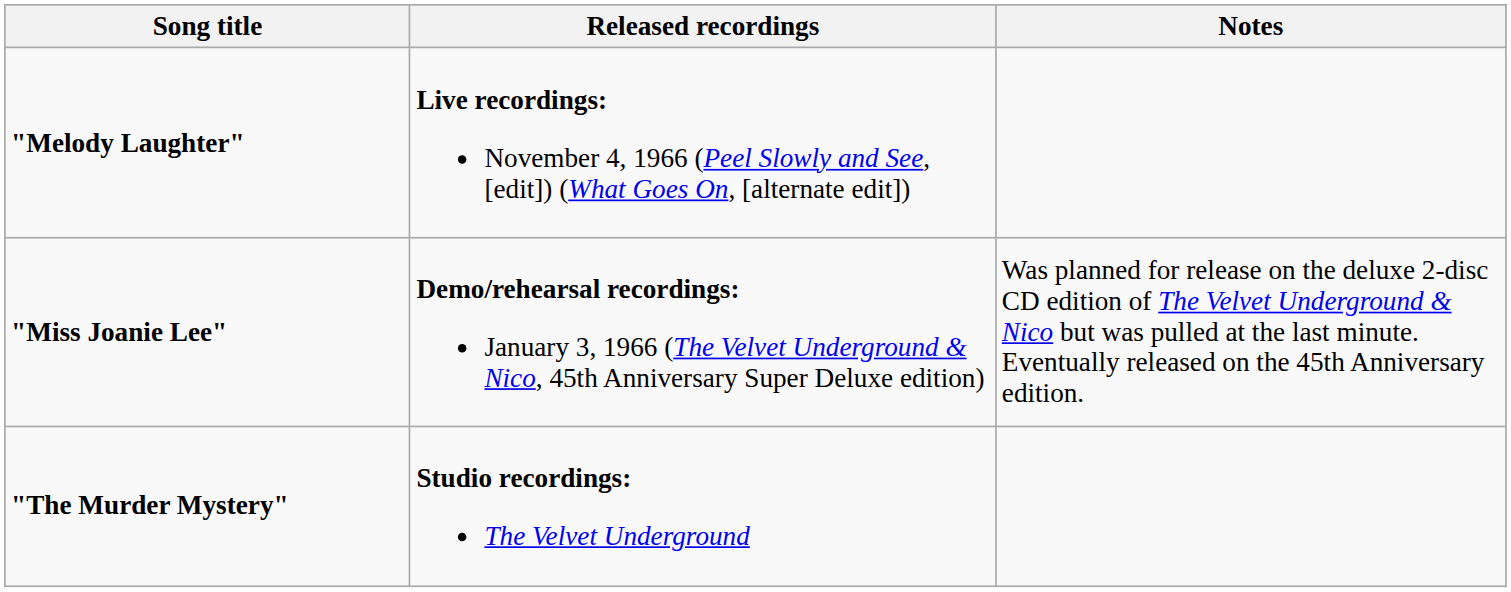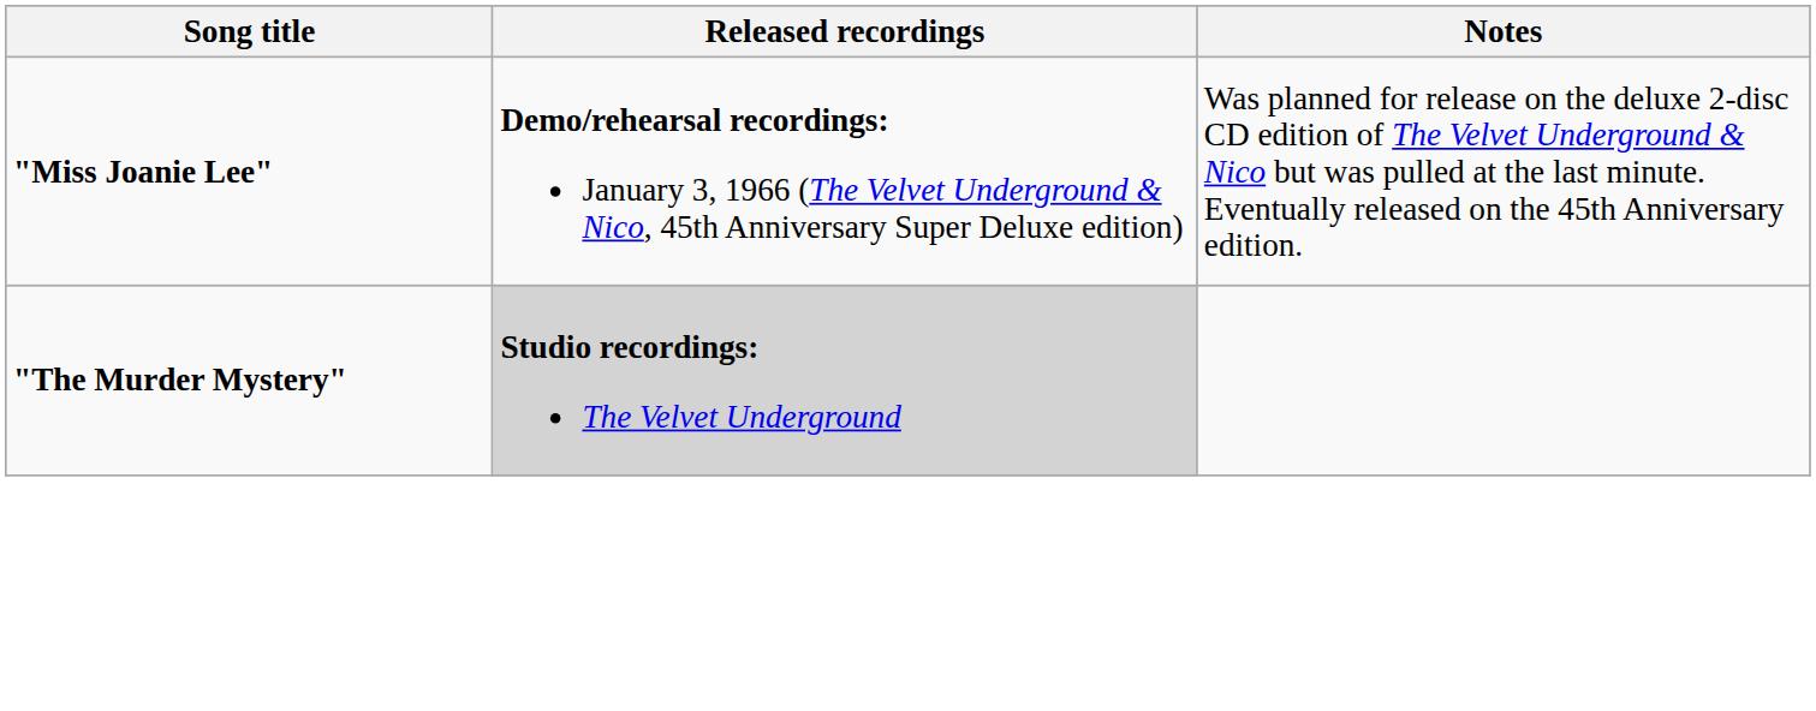- row: "Melody Laughter" | Live recordings: November 4, 1966 (Peel Slowly and See, [edit]) (What Goes On, [alternate edit])
"The Murder Mystery" | Released recordings: no background -> lightgrey background
